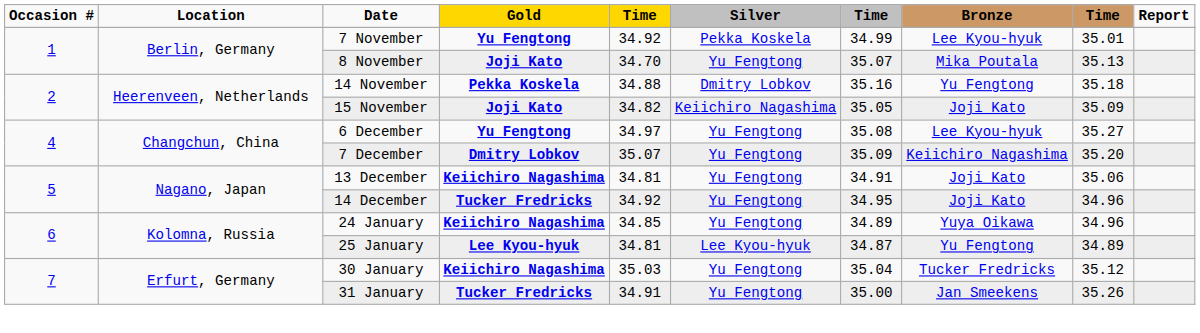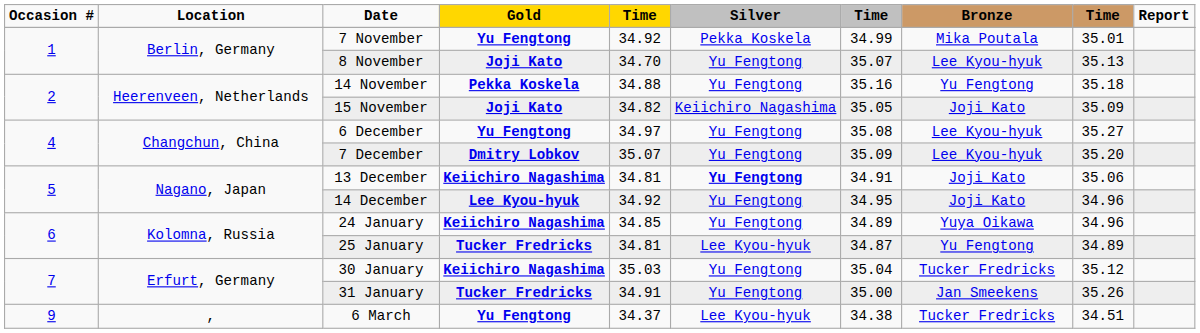7 November | Bronze: Lee Kyou-hyuk -> Mika Poutala
8 November | Bronze: Mika Poutala -> Lee Kyou-hyuk
14 November | Silver: Dmitry Lobkov -> Yu Fengtong
7 December | Bronze: Keiichiro Nagashima -> Lee Kyou-hyuk
13 December | Silver: normal -> bold
14 December | Gold: Tucker Fredricks -> Lee Kyou-hyuk
25 January | Gold: Lee Kyou-hyuk -> Tucker Fredricks
+ row: 9 | , | 6 March | Yu Fengtong | 34.37 | Lee Kyou-hyuk | 34.38 | Tucker Fredricks | 34.51
